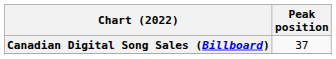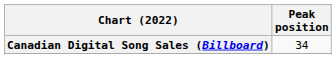Canadian Digital Song Sales (Billboard) | Peak position: 37 -> 34
